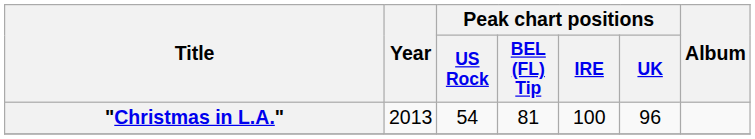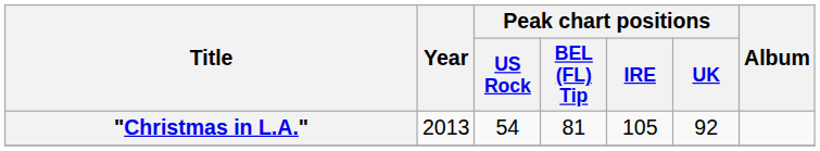"Christmas in L.A." | Peak chart positions / IRE: 100 -> 105
"Christmas in L.A." | Peak chart positions / UK: 96 -> 92
